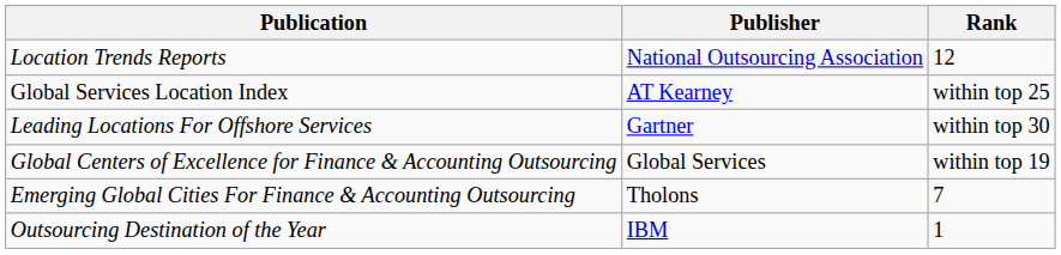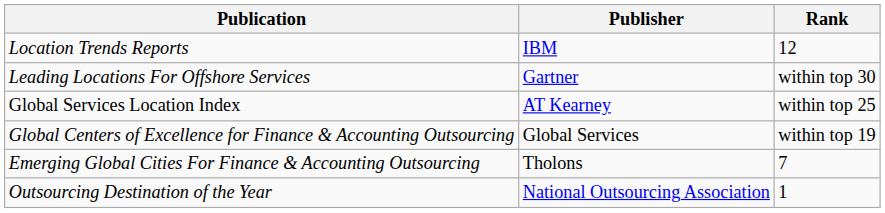Location Trends Reports | Publisher: National Outsourcing Association -> IBM
rows swapped: Global Services Location Index <-> Leading Locations For Offshore Services
Outsourcing Destination of the Year | Publisher: IBM -> National Outsourcing Association
